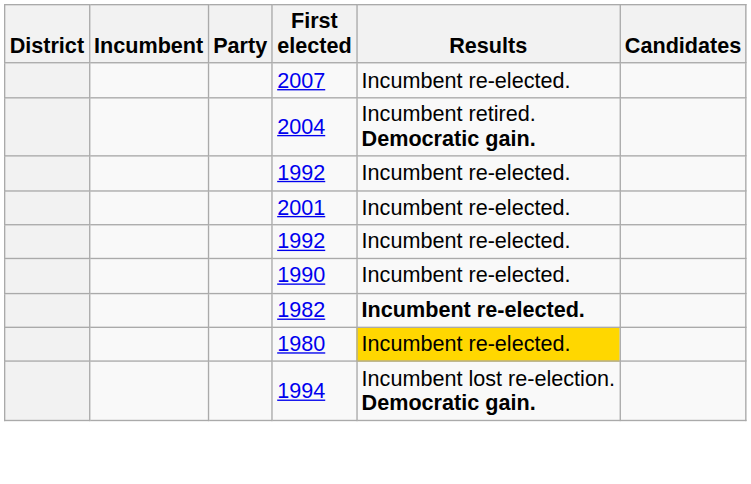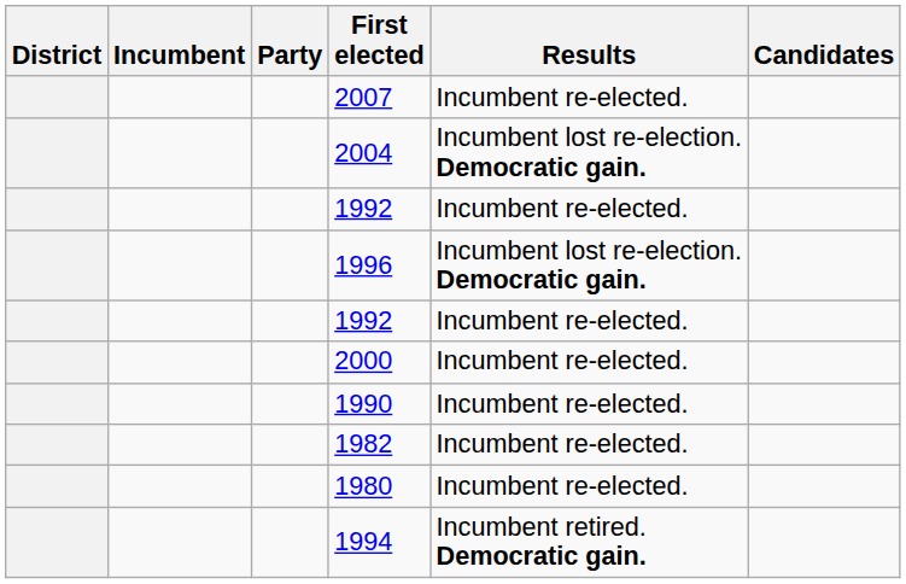2004 | Results: Incumbent retired. Democratic gain. -> Incumbent lost re-election. Democratic gain.
- row: 2001 | Incumbent re-elected.
+ row: 1996 | Incumbent lost re-election. Democratic gain.
+ row: 2000 | Incumbent re-elected.
1982 | Results: bold -> normal
1980 | Results: gold background -> no background
1994 | Results: Incumbent lost re-election. Democratic gain. -> Incumbent retired. Democratic gain.
